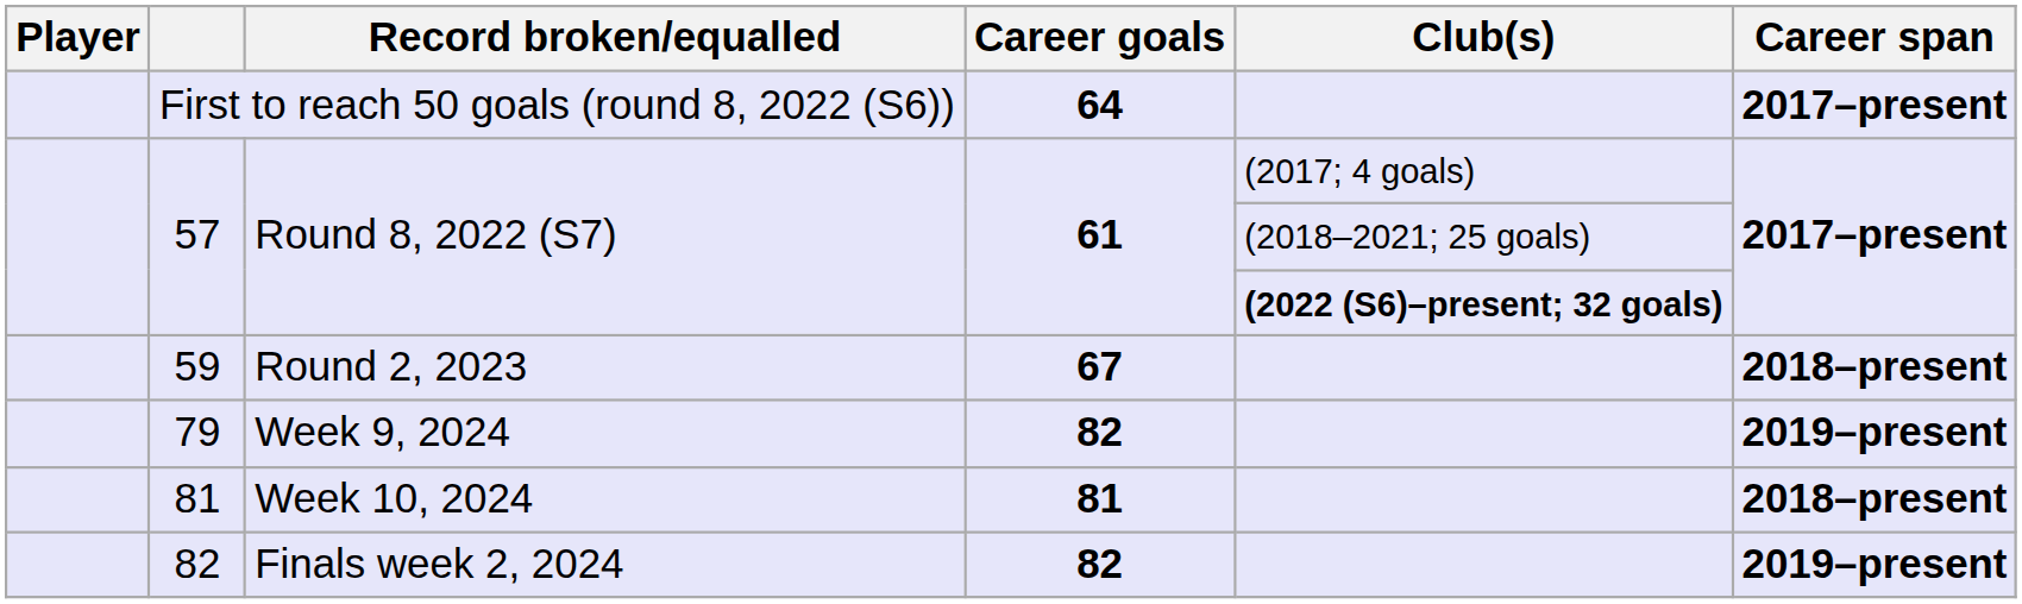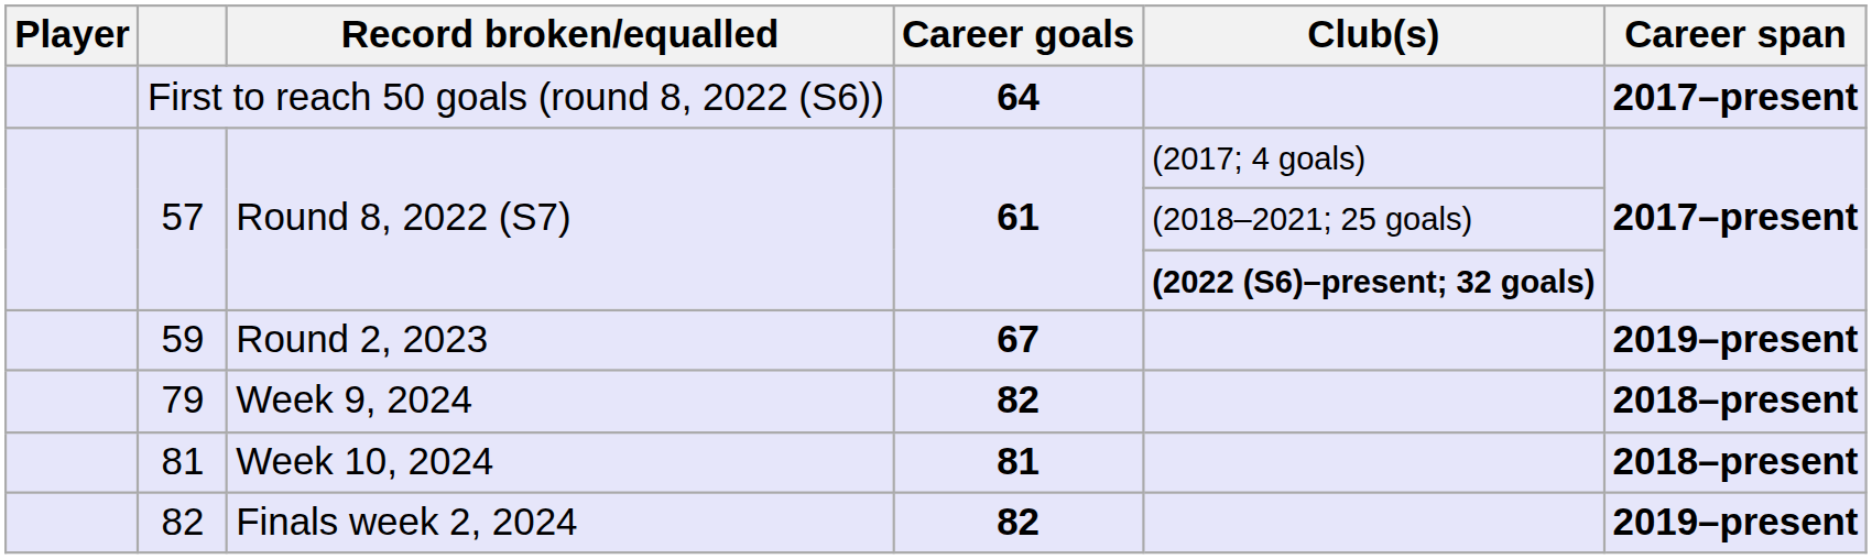59 | Career span: 2018–present -> 2019–present
79 | Career span: 2019–present -> 2018–present
